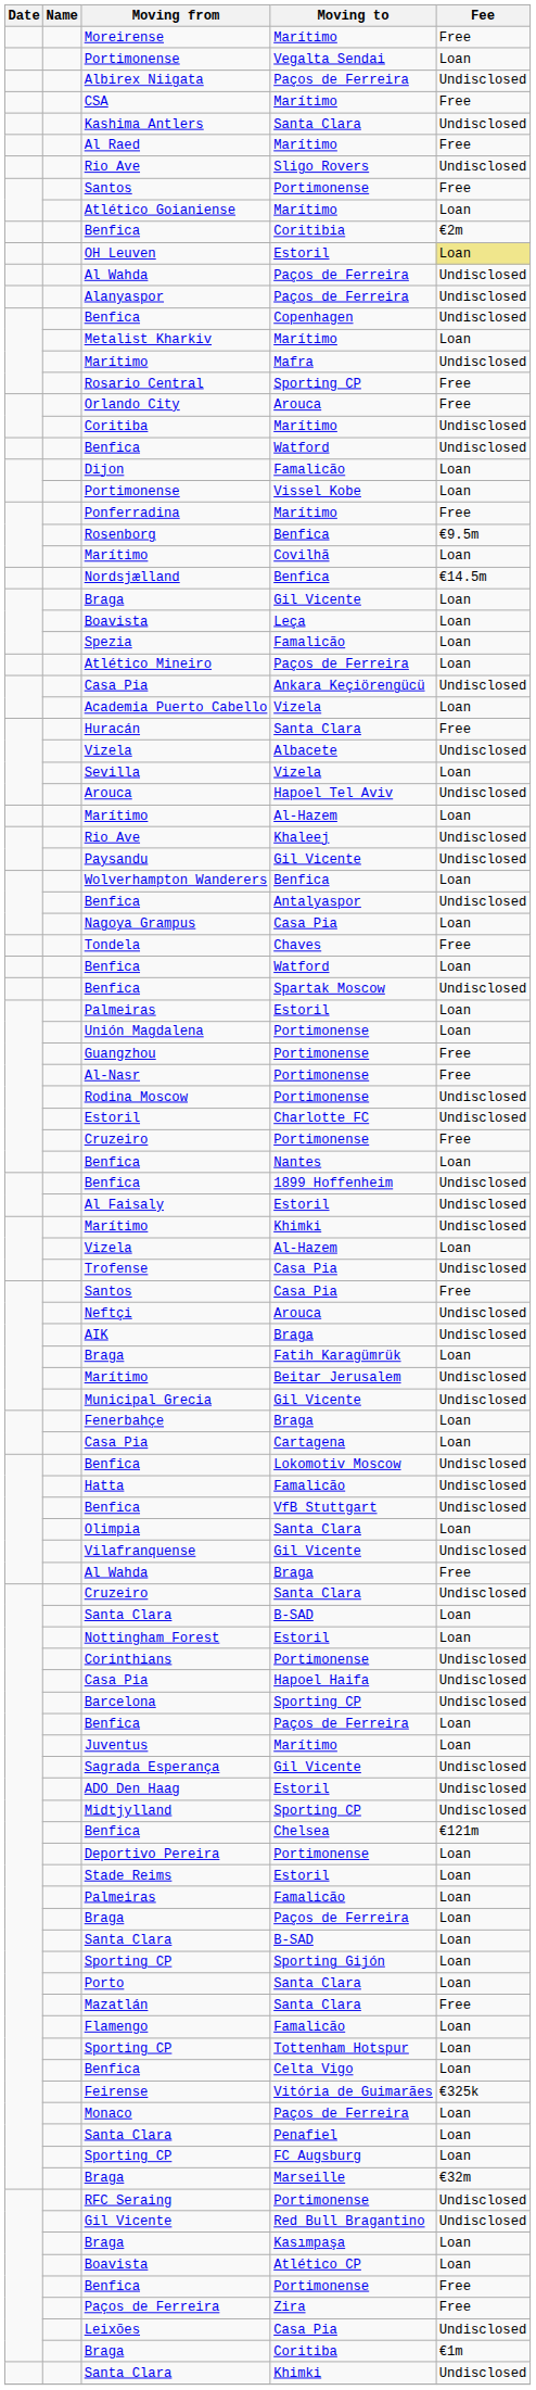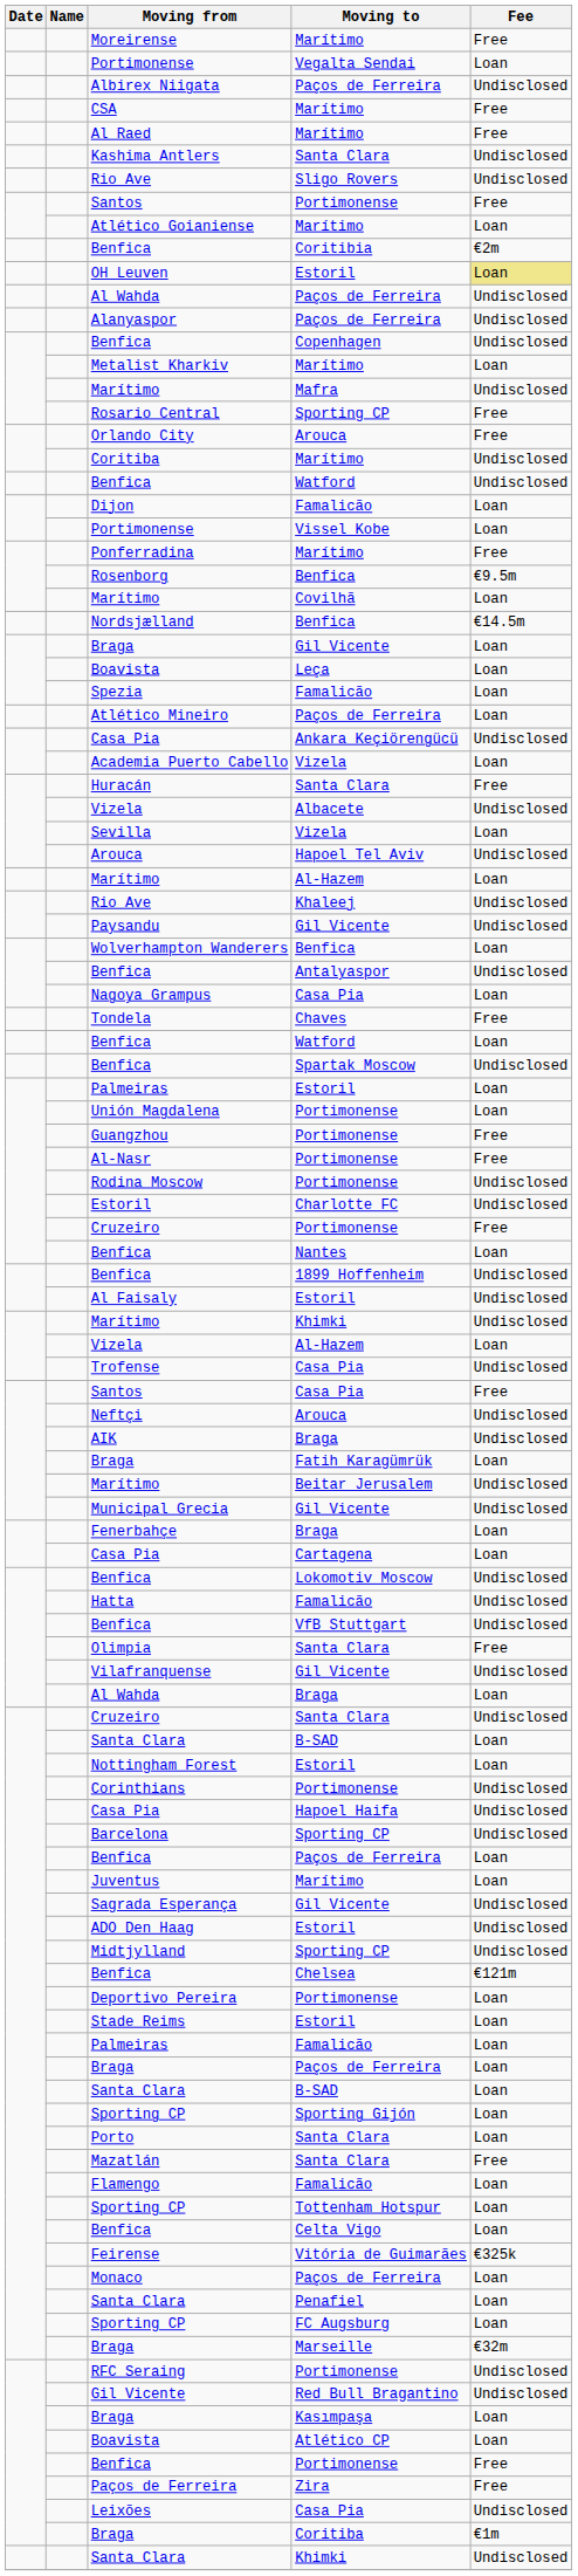rows swapped: Kashima Antlers <-> Al Raed
Olimpia | Fee: Loan -> Free
Al Wahda / Braga | Fee: Free -> Loan
